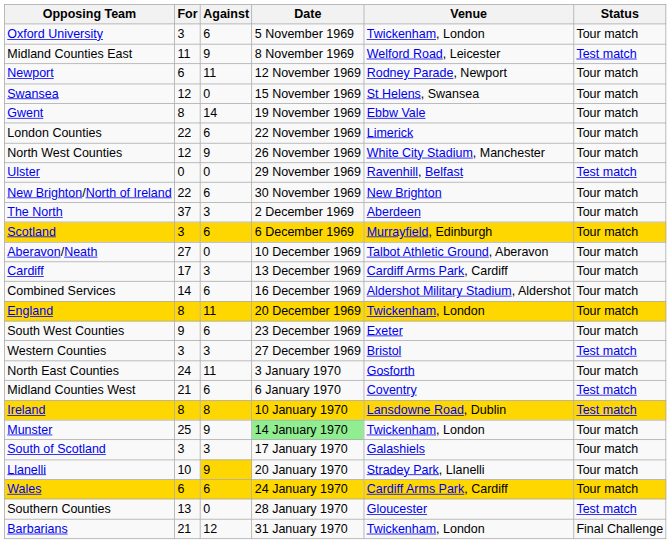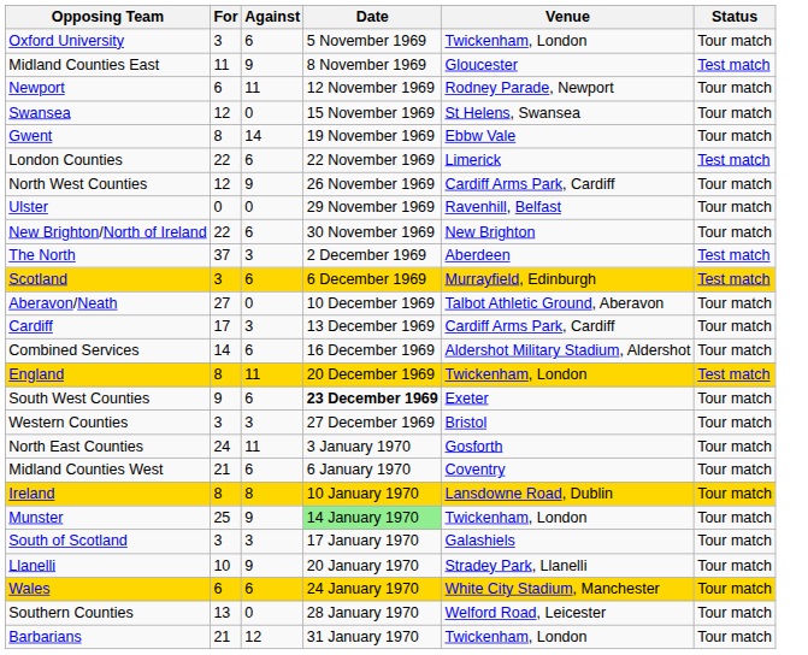Midland Counties East | Venue: Welford Road, Leicester -> Gloucester
London Counties | Status: Tour match -> Test match
North West Counties | Venue: White City Stadium, Manchester -> Cardiff Arms Park, Cardiff
Ulster | Status: Test match -> Tour match
The North | Status: Tour match -> Test match
Scotland | Status: Tour match -> Test match
England | Status: Tour match -> Test match
South West Counties | Date: normal -> bold
Western Counties | Status: Test match -> Tour match
Midland Counties West | Status: Test match -> Tour match
Ireland | Status: Test match -> Tour match
Llanelli | Against: gold background -> no background
Wales | Venue: Cardiff Arms Park, Cardiff -> White City Stadium, Manchester
Southern Counties | Venue: Gloucester -> Welford Road, Leicester
Southern Counties | Status: Test match -> Tour match
Barbarians | Status: Final Challenge -> Tour match
